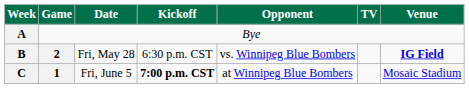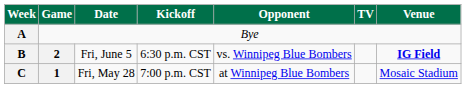B | Date: Fri, May 28 -> Fri, June 5
C | Date: Fri, June 5 -> Fri, May 28
C | Kickoff: bold -> normal
